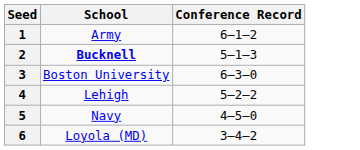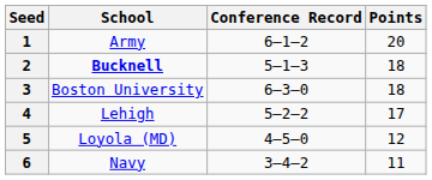+ column: Points | 20 | 18 | 18 | 17 | 12 | 11
5 | School: Navy -> Loyola (MD)
6 | School: Loyola (MD) -> Navy
